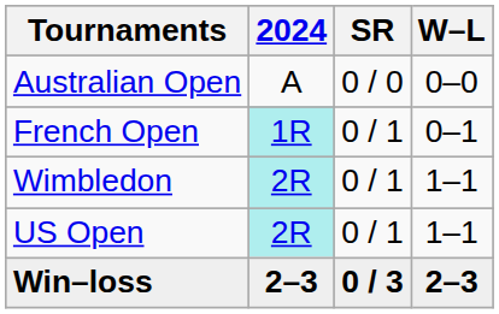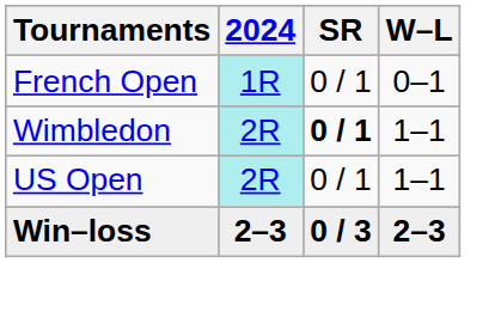- row: Australian Open | A | 0 / 0 | 0–0
Wimbledon | SR: normal -> bold
